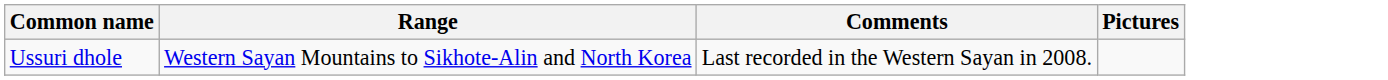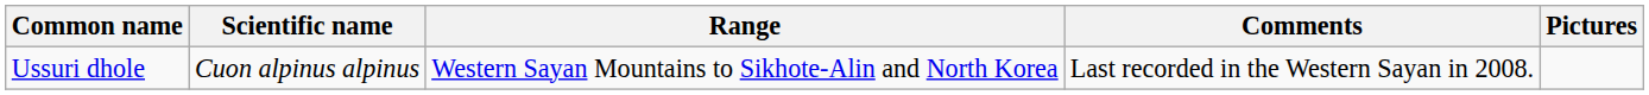+ column: Scientific name | Cuon alpinus alpinus
